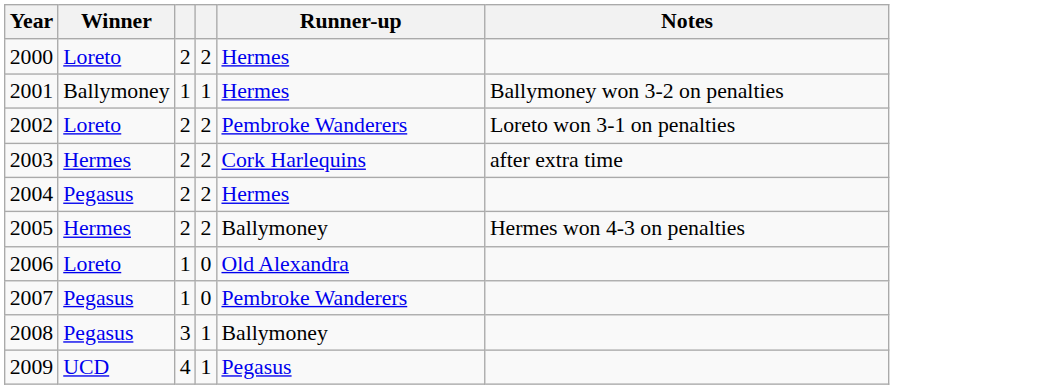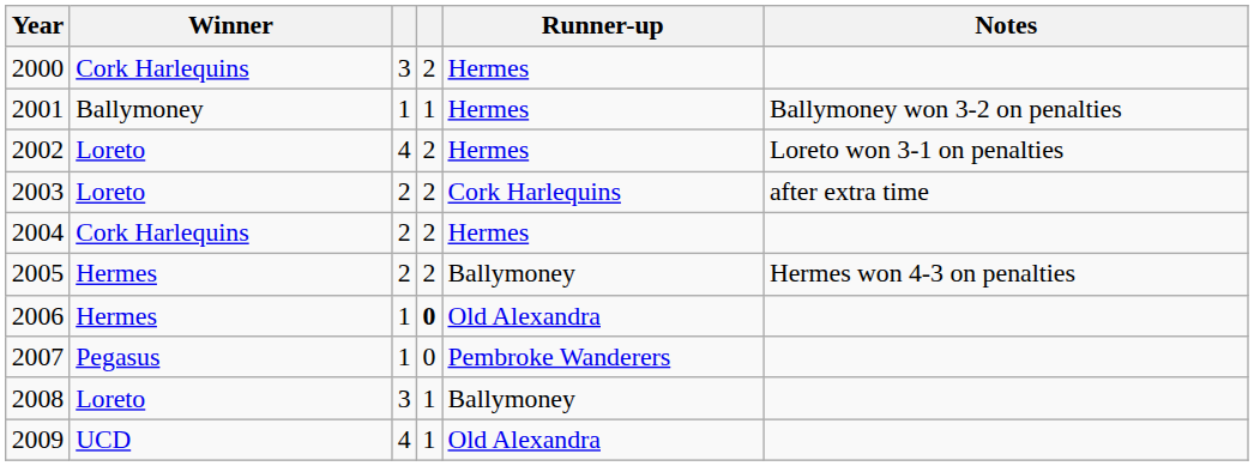2000 | Winner: Loreto -> Cork Harlequins
2000 | column 3: 2 -> 3
2002 | column 3: 2 -> 4
2002 | Runner-up: Pembroke Wanderers -> Hermes
2003 | Winner: Hermes -> Loreto
2004 | Winner: Pegasus -> Cork Harlequins
2006 | Winner: Loreto -> Hermes
2006 | column 4: normal -> bold
2008 | Winner: Pegasus -> Loreto
2009 | Runner-up: Pegasus -> Old Alexandra
